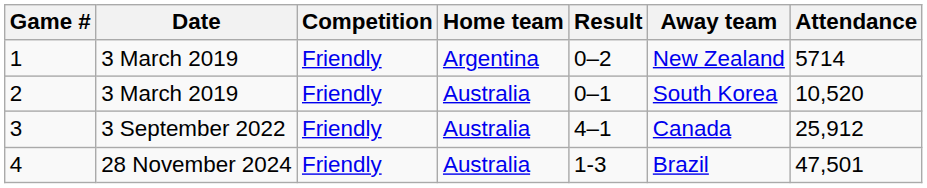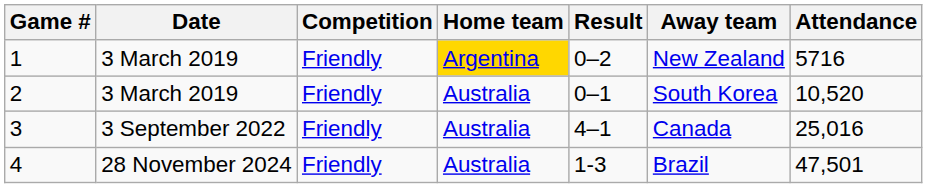1 | Home team: no background -> gold background
1 | Attendance: 5714 -> 5716
3 | Attendance: 25,912 -> 25,016
